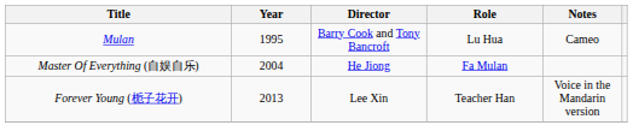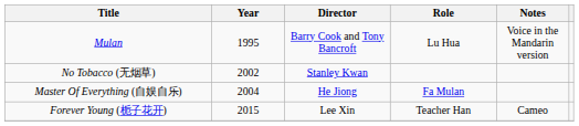Mulan | Notes: Cameo -> Voice in the Mandarin version
+ row: No Tobacco (无烟草) | 2002 | Stanley Kwan
Forever Young (栀子花开) | Year: 2013 -> 2015
Forever Young (栀子花开) | Notes: Voice in the Mandarin version -> Cameo
